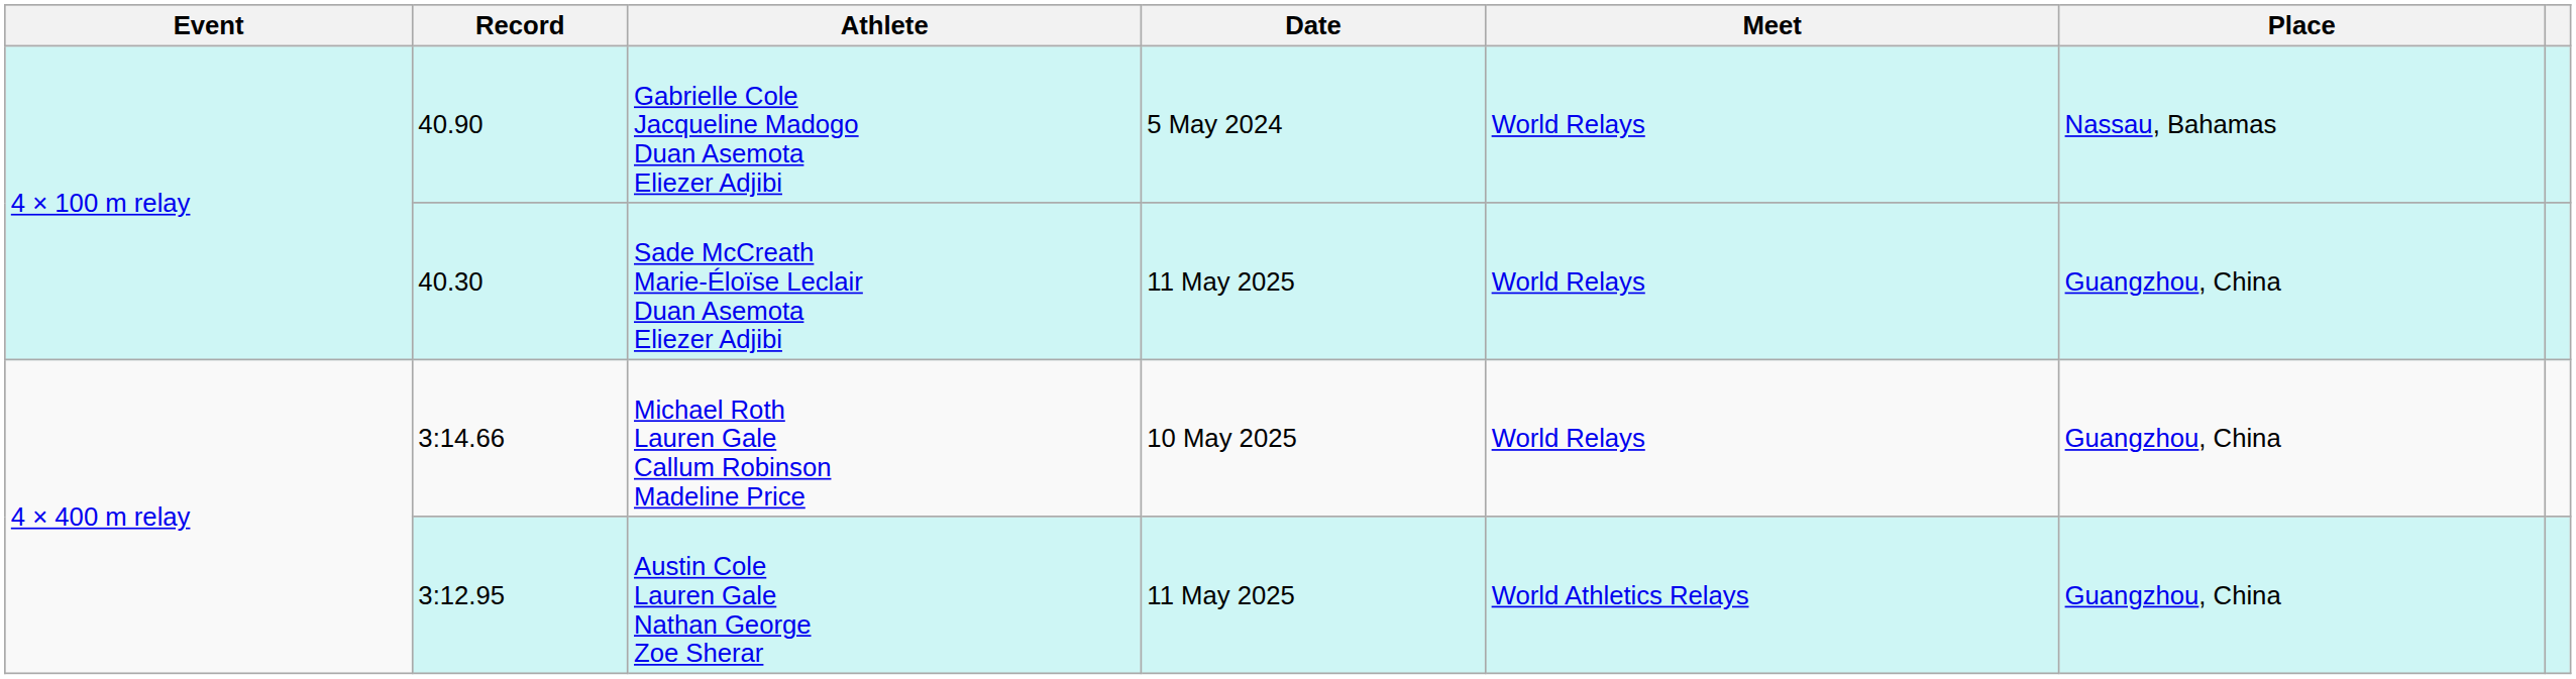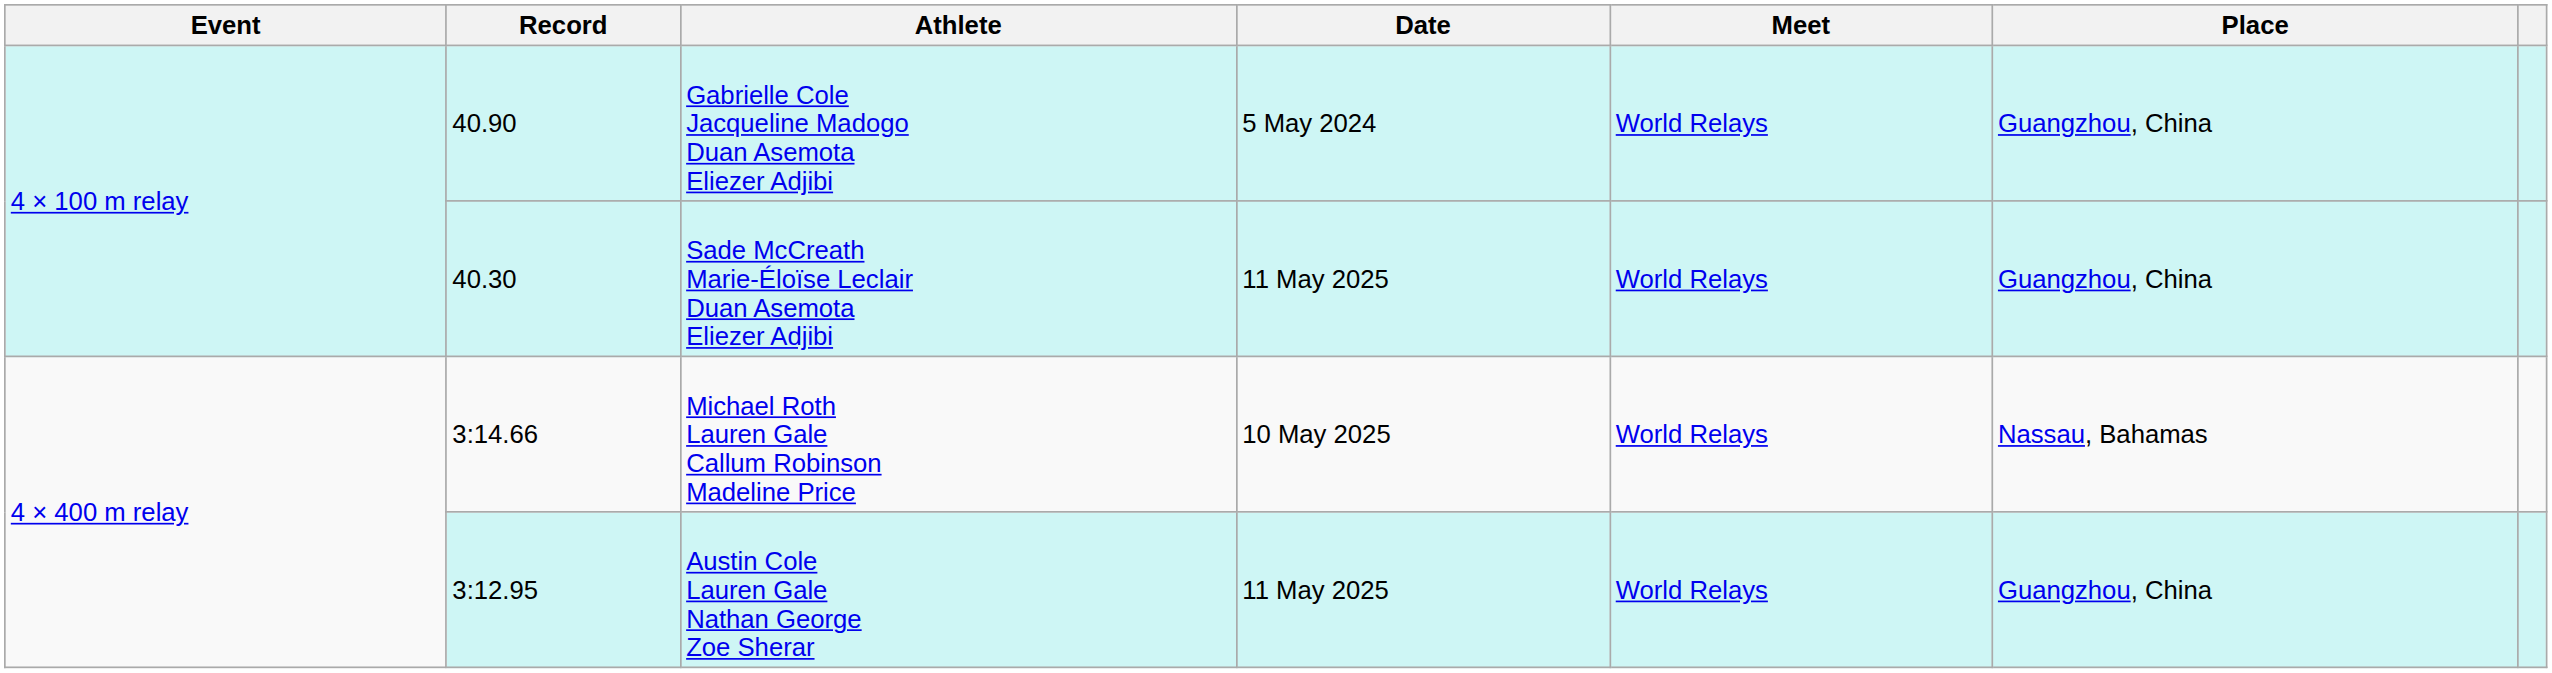Gabrielle Cole Jacqueline Madogo Duan Asemota Eliezer Adjibi | Place: Nassau, Bahamas -> Guangzhou, China
Michael Roth Lauren Gale Callum Robinson Madeline Price | Place: Guangzhou, China -> Nassau, Bahamas
Austin Cole Lauren Gale Nathan George Zoe Sherar | Meet: World Athletics Relays -> World Relays
